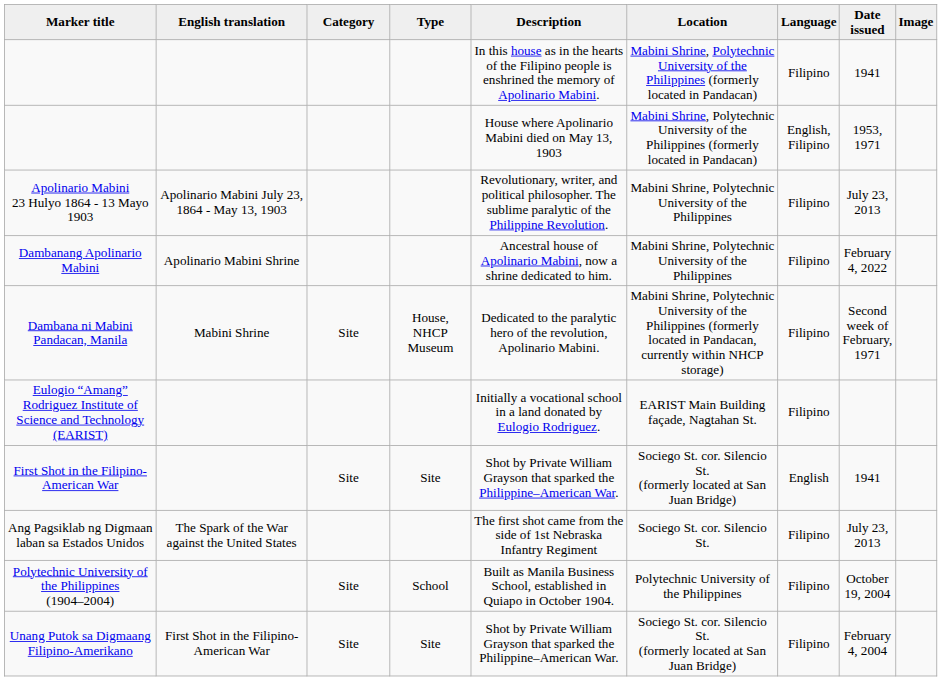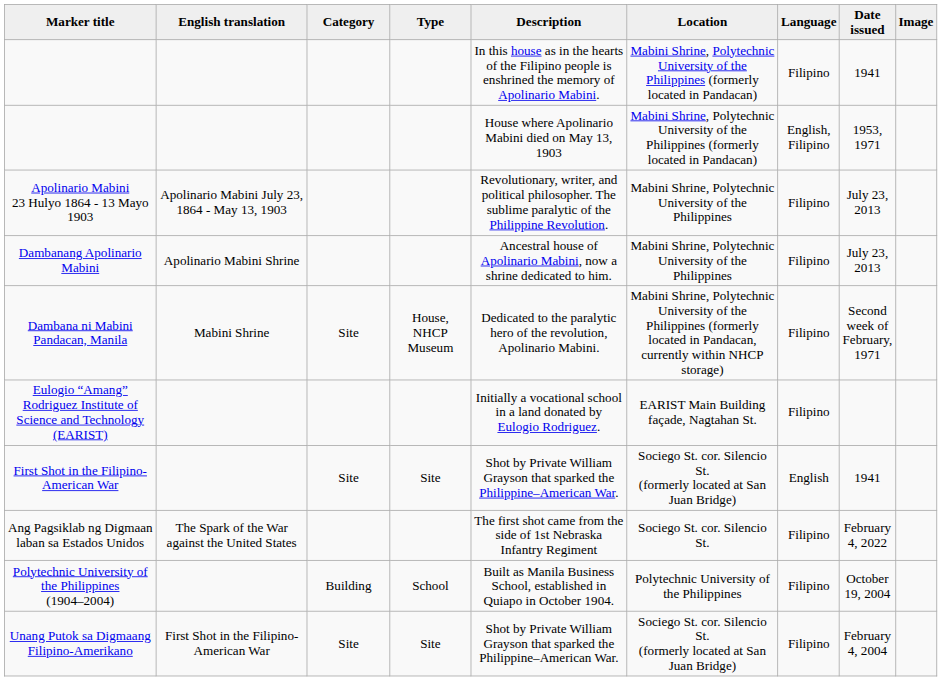Dambanang Apolinario Mabini | Date issued: February 4, 2022 -> July 23, 2013
Ang Pagsiklab ng Digmaan laban sa Estados Unidos | Date issued: July 23, 2013 -> February 4, 2022
Polytechnic University of the Philippines (1904–2004) | Category: Site -> Building
